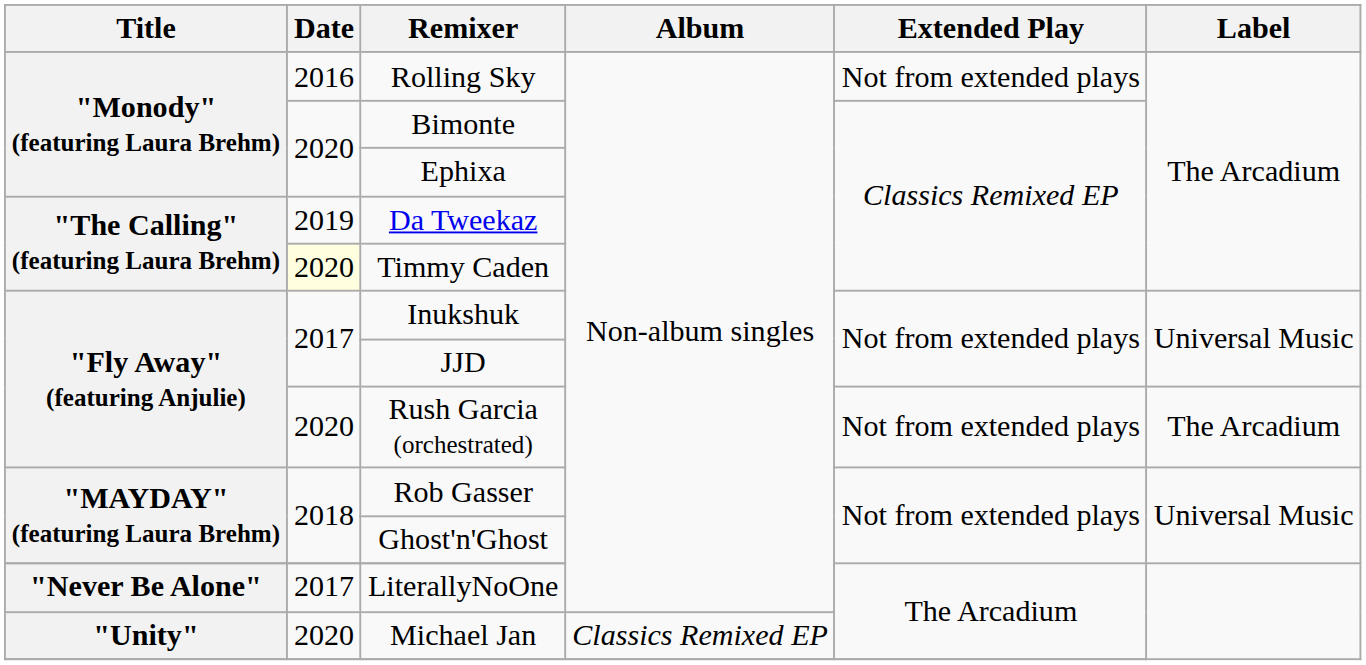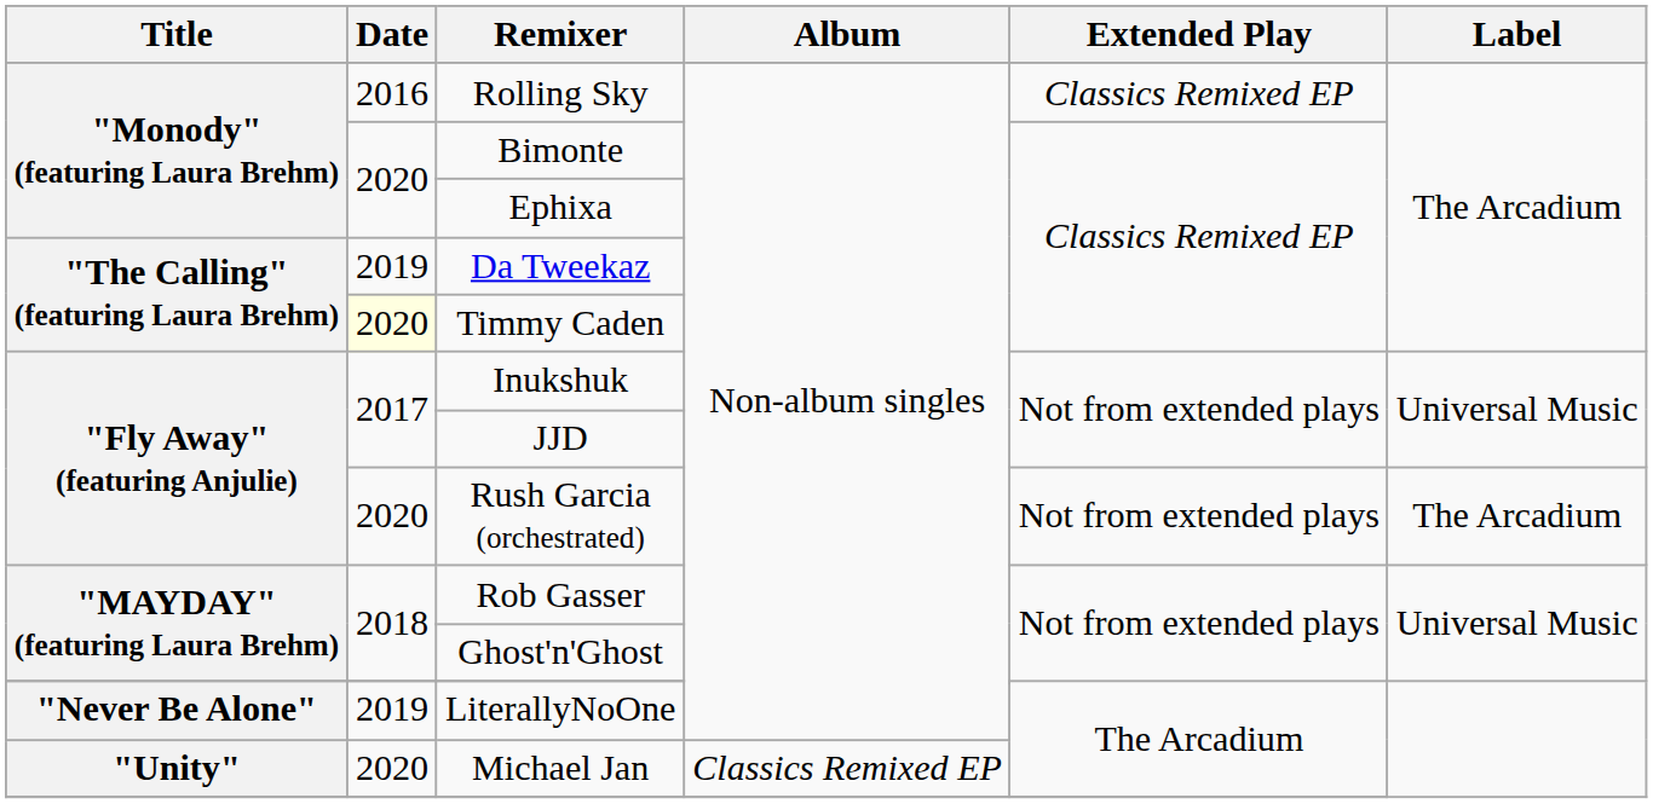Rolling Sky | Extended Play: Not from extended plays -> Classics Remixed EP
LiterallyNoOne | Date: 2017 -> 2019
